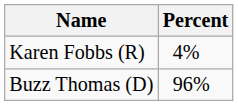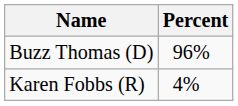rows swapped: Buzz Thomas (D) <-> Karen Fobbs (R)
